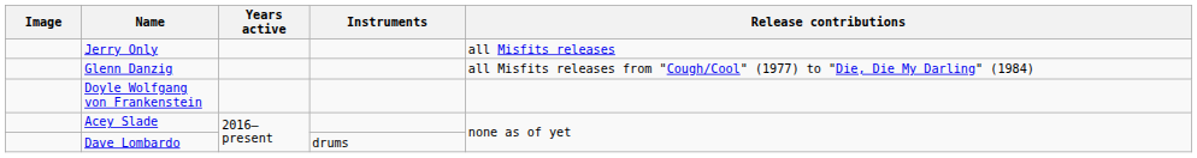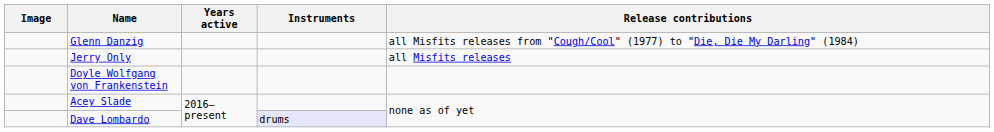rows swapped: Jerry Only <-> Glenn Danzig
Dave Lombardo | Instruments: no background -> lavender background
